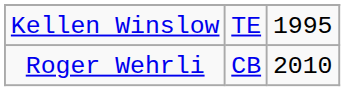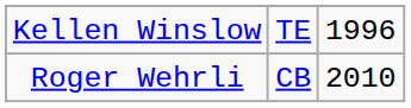Kellen Winslow | column 3: 1995 -> 1996
